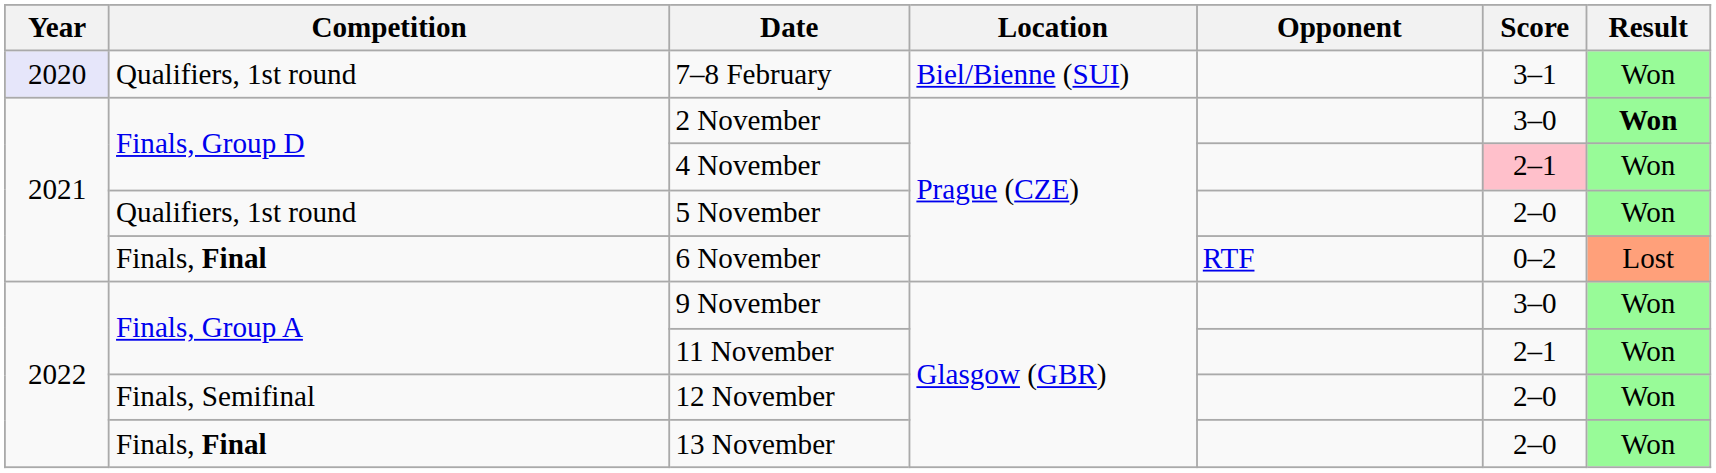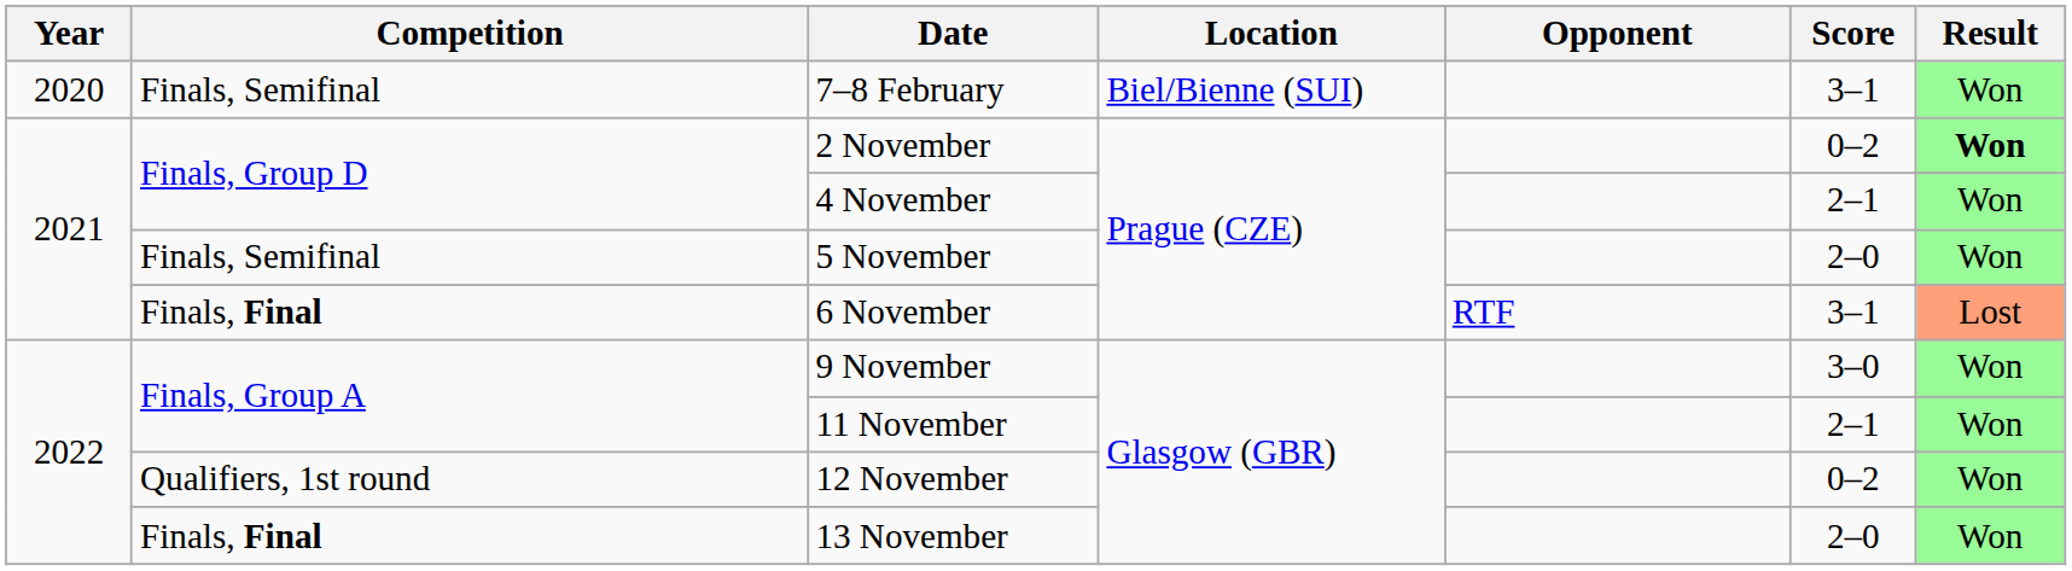7–8 February | Year: lavender background -> no background
7–8 February | Competition: Qualifiers, 1st round -> Finals, Semifinal
2 November | Score: 3–0 -> 0–2
4 November | Score: pink background -> no background
5 November | Competition: Qualifiers, 1st round -> Finals, Semifinal
6 November | Score: 0–2 -> 3–1
12 November | Competition: Finals, Semifinal -> Qualifiers, 1st round
12 November | Score: 2–0 -> 0–2
